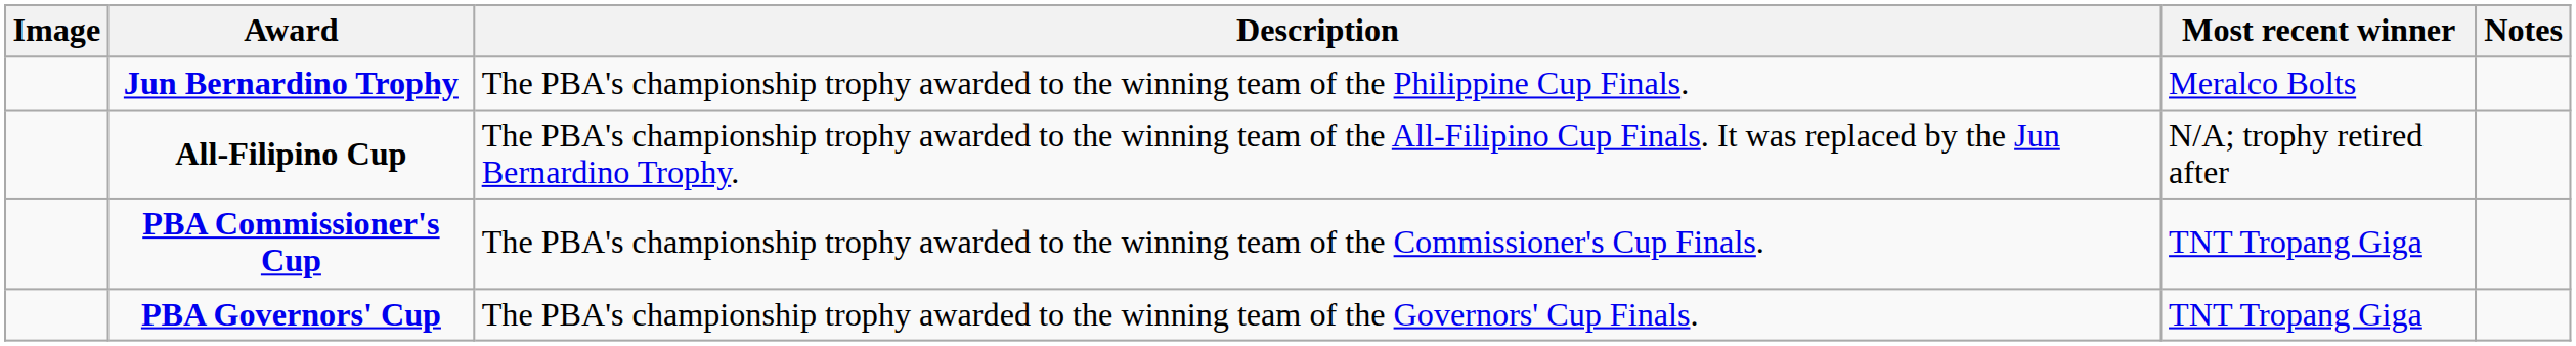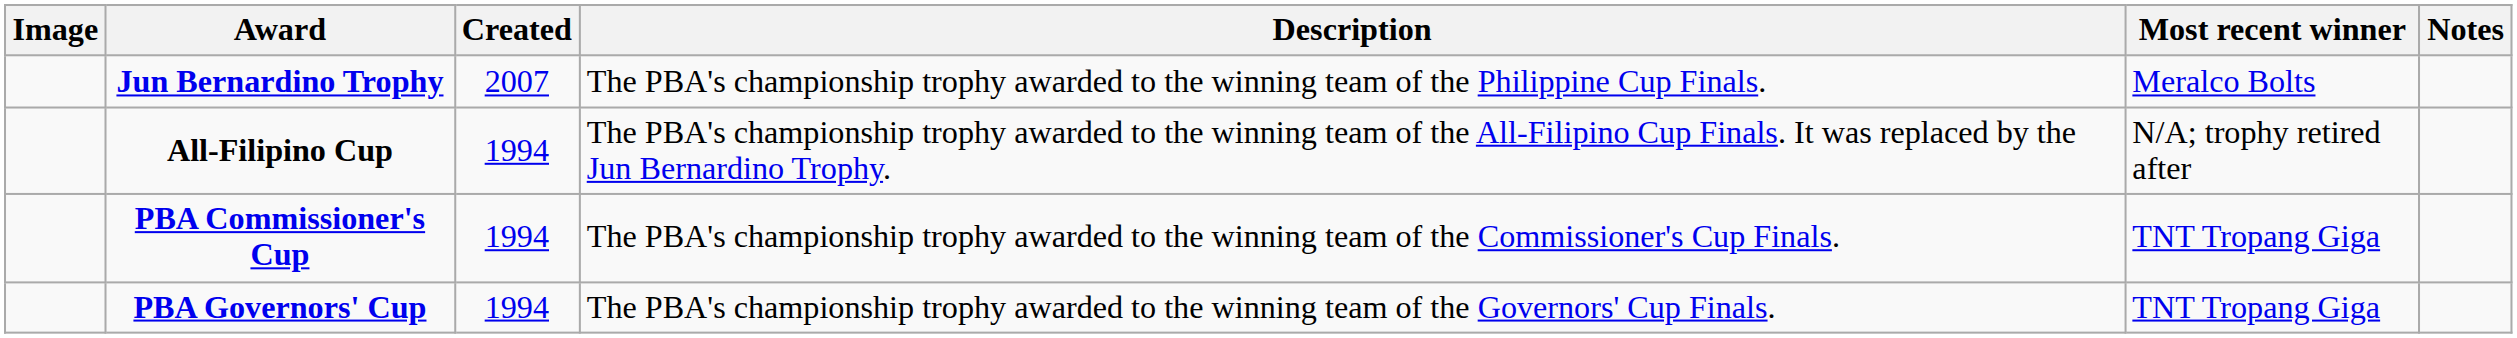+ column: Created | 2007 | 1994 | 1994 | 1994
